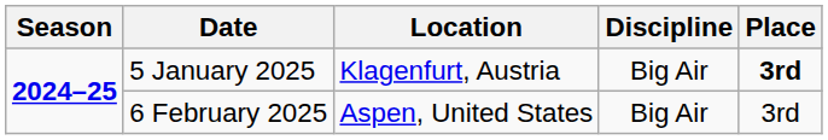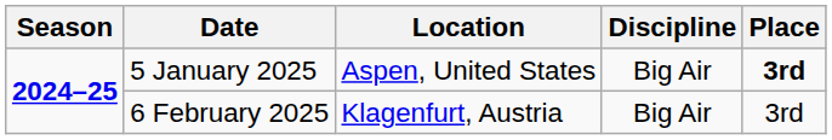5 January 2025 | Location: Klagenfurt, Austria -> Aspen, United States
6 February 2025 | Location: Aspen, United States -> Klagenfurt, Austria
